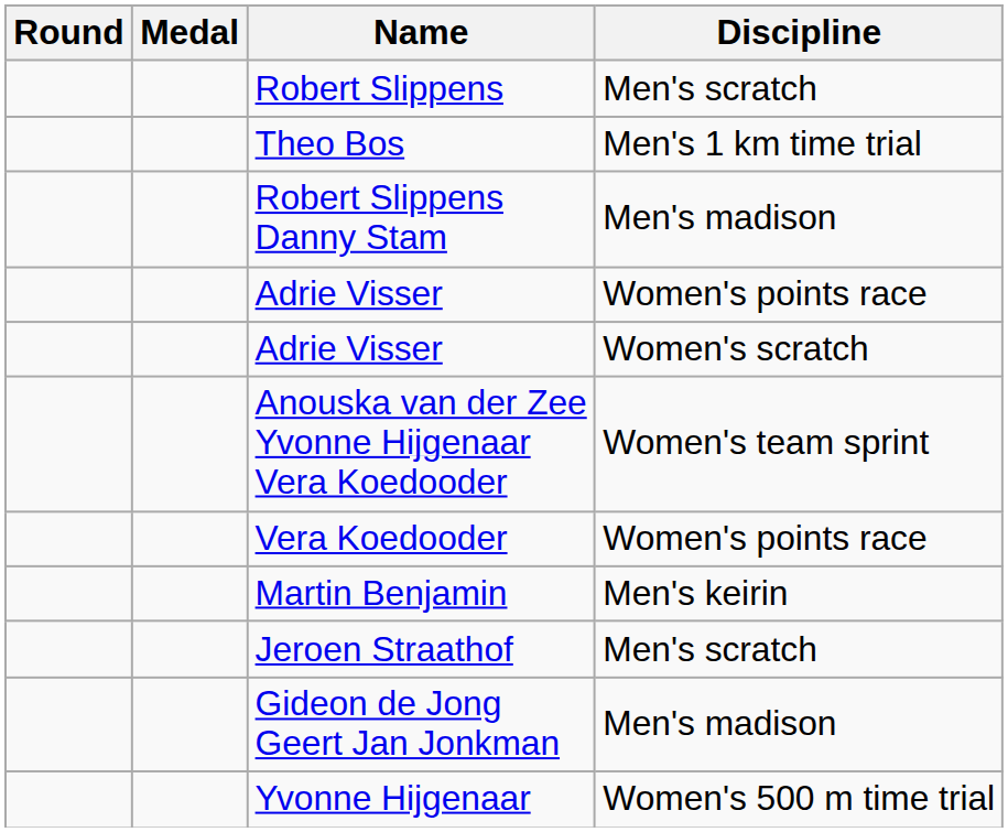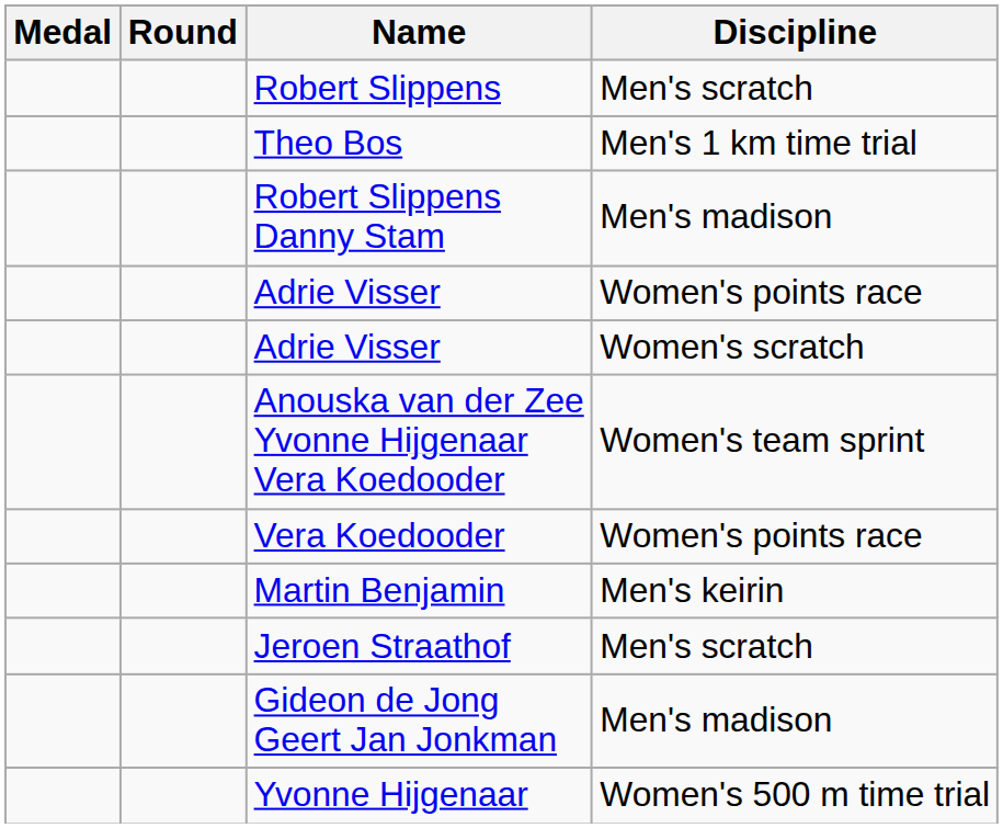columns swapped: Medal <-> Round
